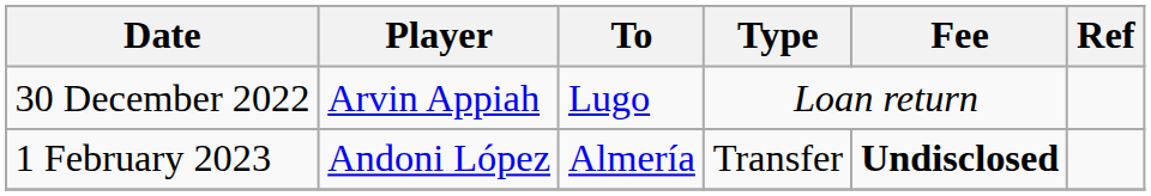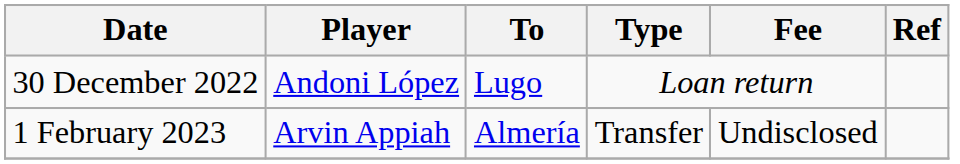30 December 2022 | Player: Arvin Appiah -> Andoni López
1 February 2023 | Player: Andoni López -> Arvin Appiah
1 February 2023 | Fee: bold -> normal
